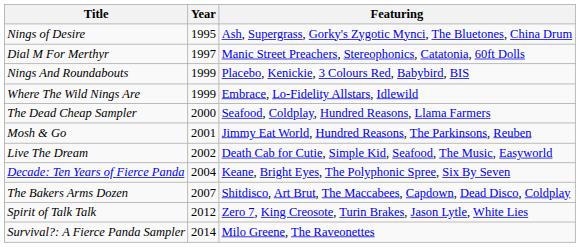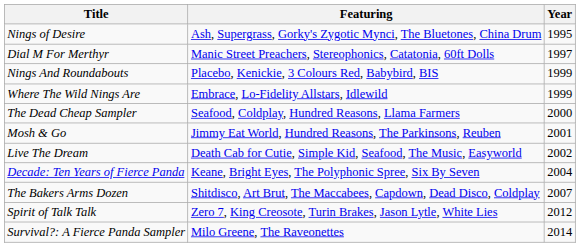columns swapped: Featuring <-> Year
